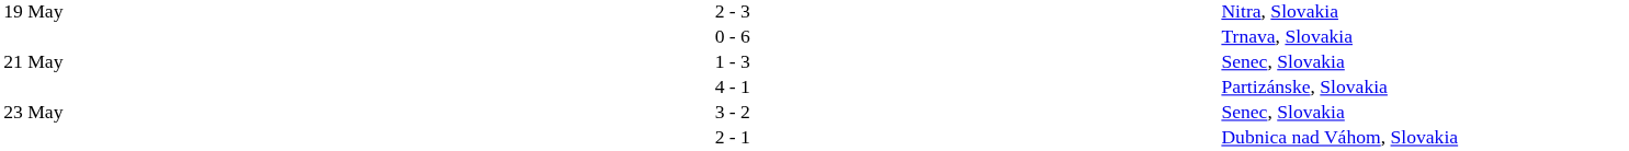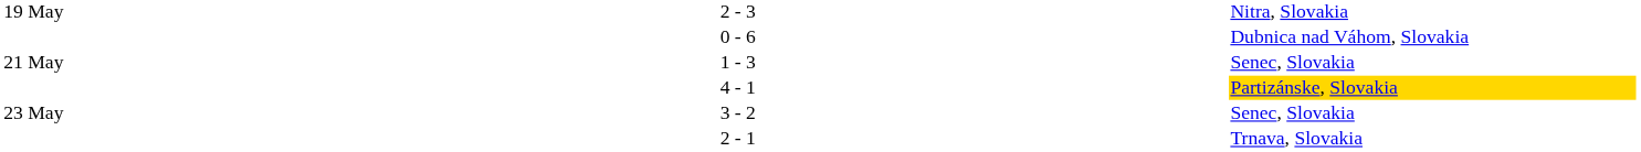0 - 6 | column 5: Trnava, Slovakia -> Dubnica nad Váhom, Slovakia
4 - 1 | column 5: no background -> gold background
2 - 1 | column 5: Dubnica nad Váhom, Slovakia -> Trnava, Slovakia
